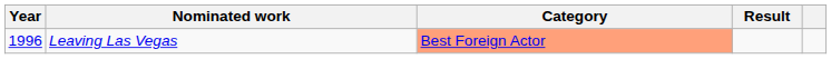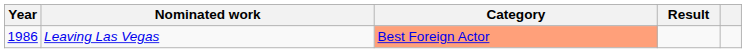Leaving Las Vegas | Year: 1996 -> 1986
